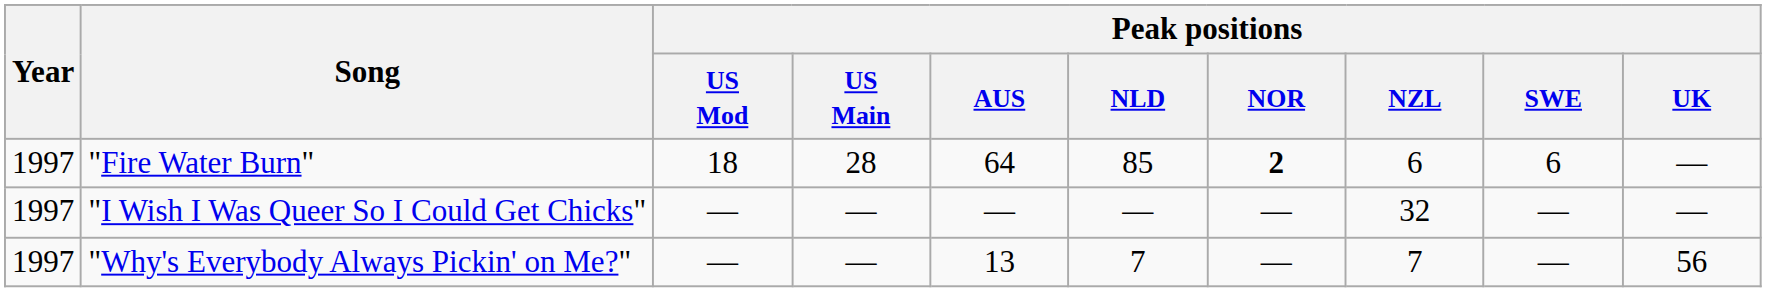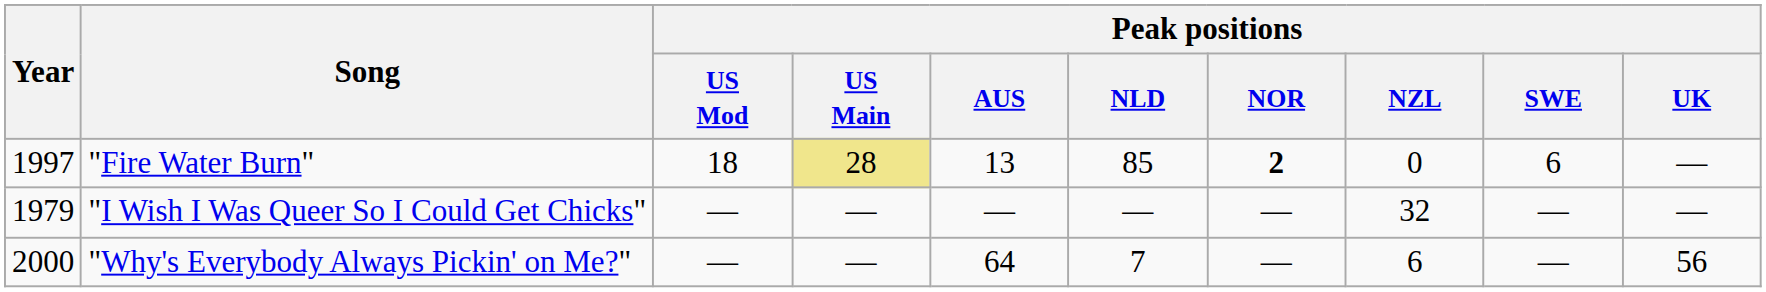"Fire Water Burn" | Peak positions / US Main: no background -> khaki background
"Fire Water Burn" | Peak positions / AUS: 64 -> 13
"Fire Water Burn" | Peak positions / NZL: 6 -> 0
"I Wish I Was Queer So I Could Get Chicks" | Year: 1997 -> 1979
"Why's Everybody Always Pickin' on Me?" | Year: 1997 -> 2000
"Why's Everybody Always Pickin' on Me?" | Peak positions / AUS: 13 -> 64
"Why's Everybody Always Pickin' on Me?" | Peak positions / NZL: 7 -> 6
